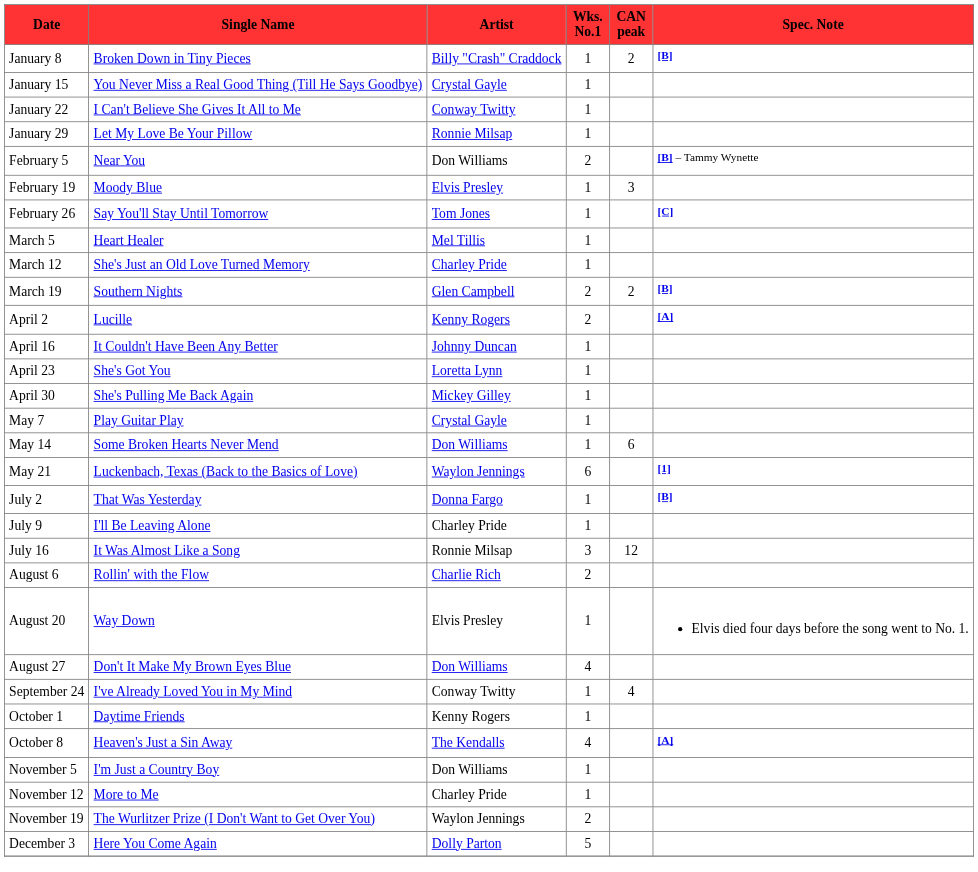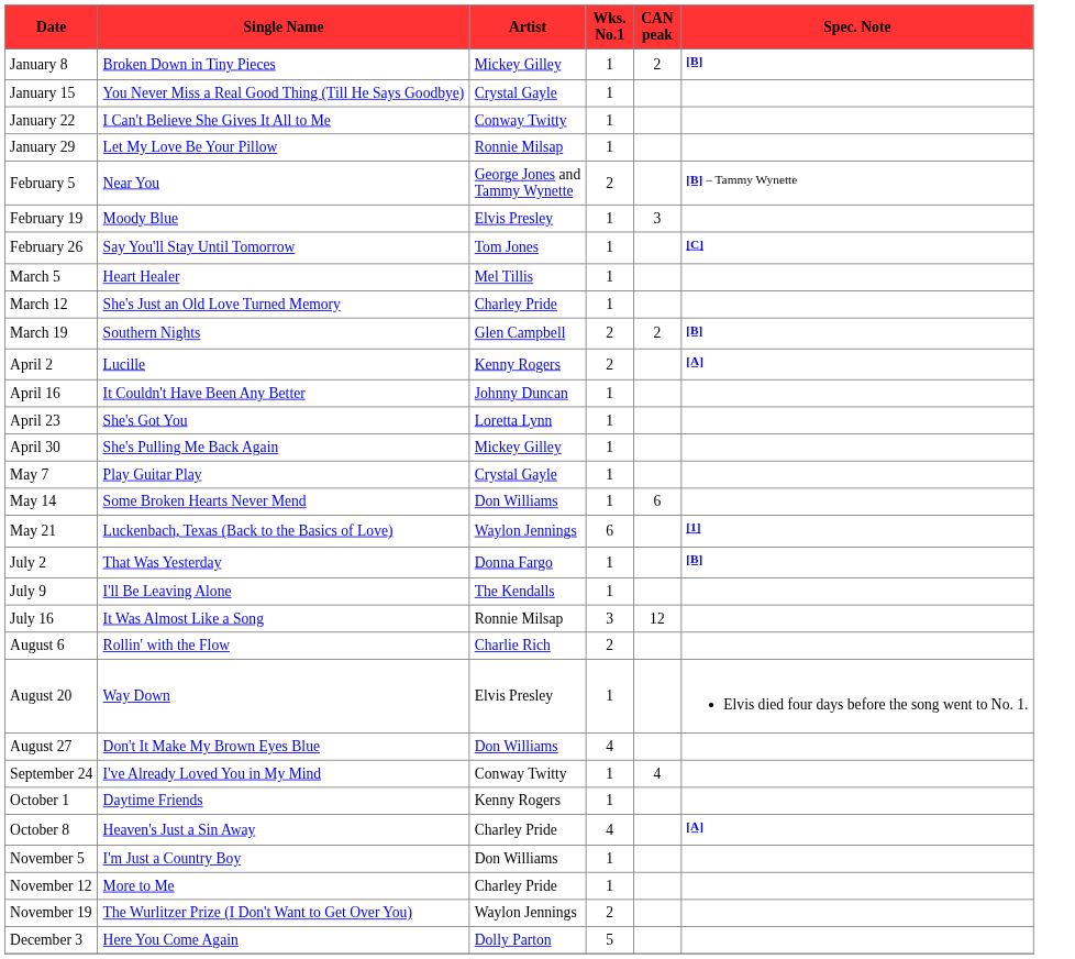January 8 | Artist: Billy "Crash" Craddock -> Mickey Gilley
February 5 | Artist: Don Williams -> George Jones and Tammy Wynette
July 9 | Artist: Charley Pride -> The Kendalls
October 8 | Artist: The Kendalls -> Charley Pride
